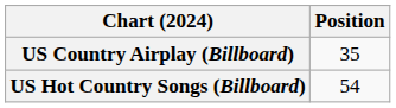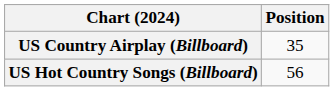US Hot Country Songs (Billboard) | Position: 54 -> 56
